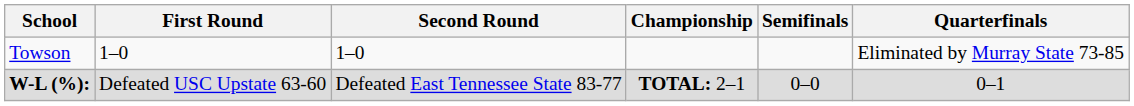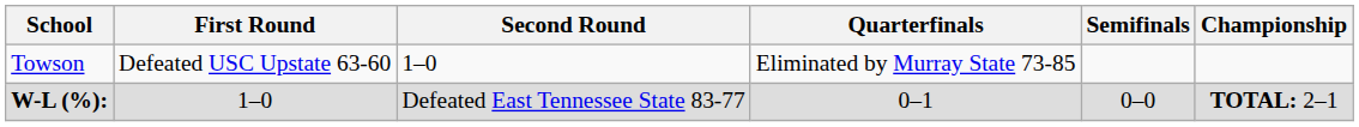columns swapped: Quarterfinals <-> Championship
Towson | First Round: 1–0 -> Defeated USC Upstate 63-60
W-L (%): | First Round: Defeated USC Upstate 63-60 -> 1–0
